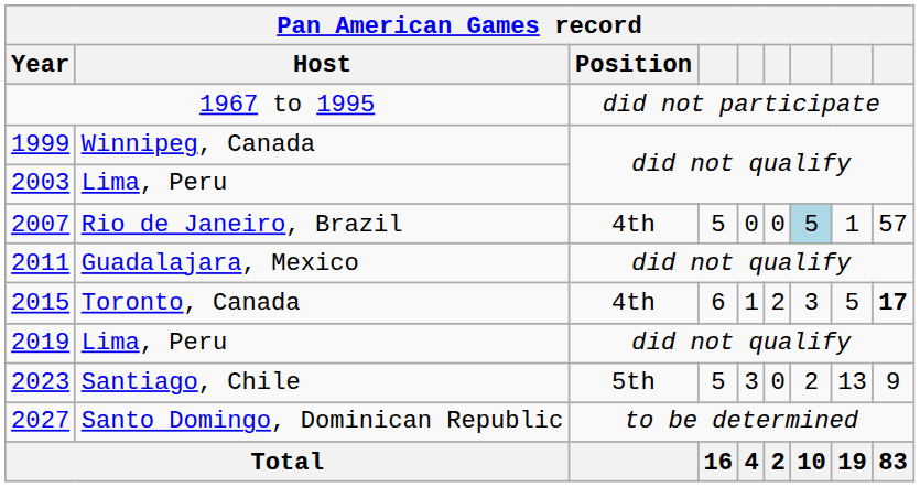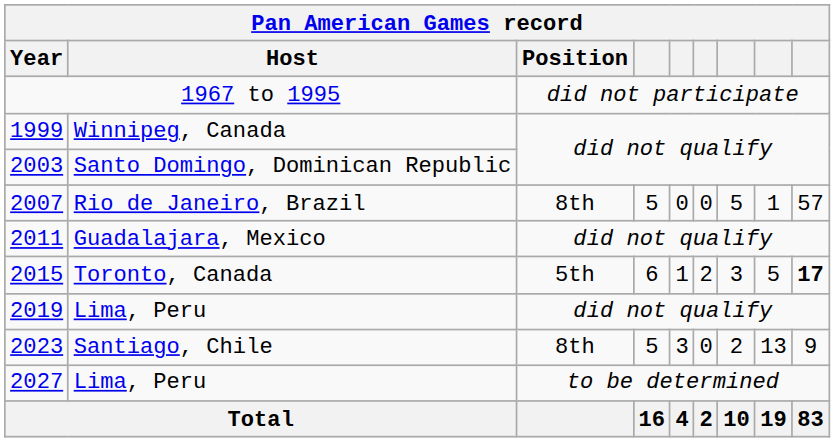2003 | Host: Lima, Peru -> Santo Domingo, Dominican Republic
2007 | Position: 4th -> 8th
2007 | column 7: lightblue background -> no background
2015 | Position: 4th -> 5th
2023 | Position: 5th -> 8th
2027 | Host: Santo Domingo, Dominican Republic -> Lima, Peru
